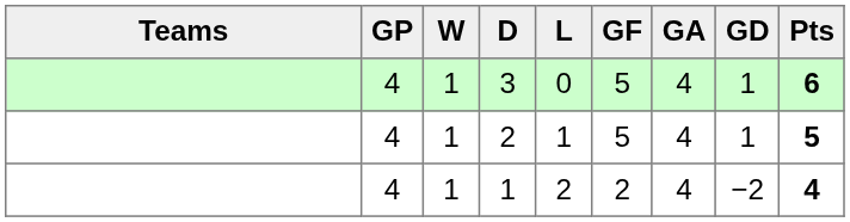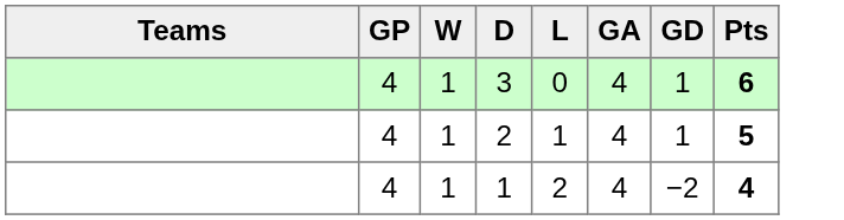- column: GF | 5 | 5 | 2
